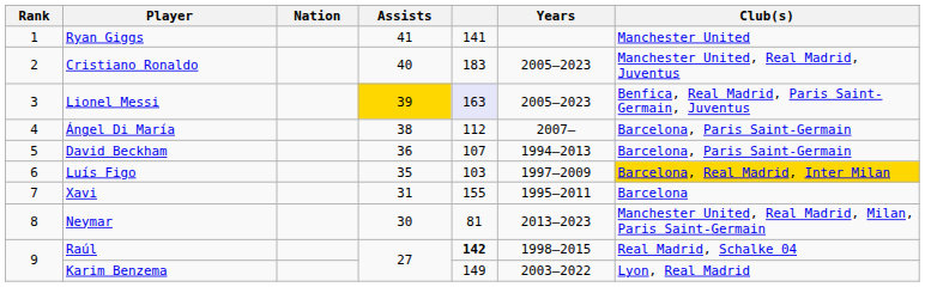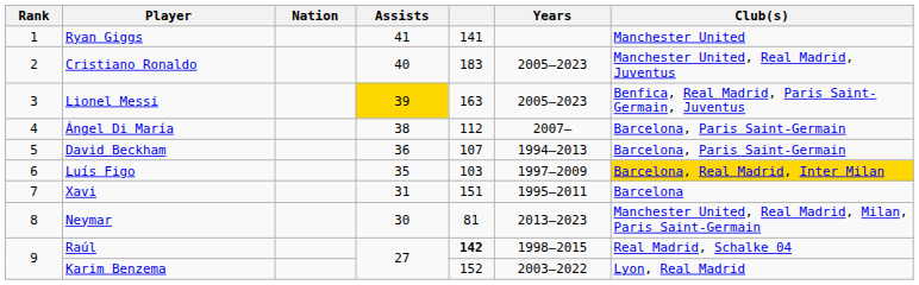Lionel Messi | column 5: lavender background -> no background
Xavi | column 5: 155 -> 151
Karim Benzema | column 5: 149 -> 152
